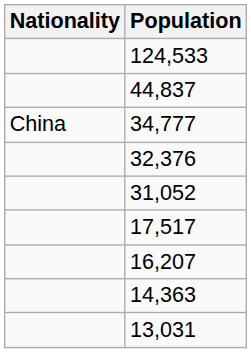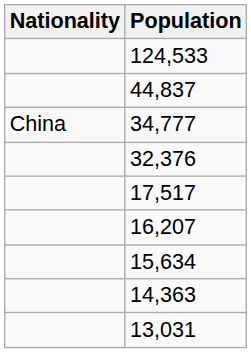- row: 31,052
+ row: 15,634
